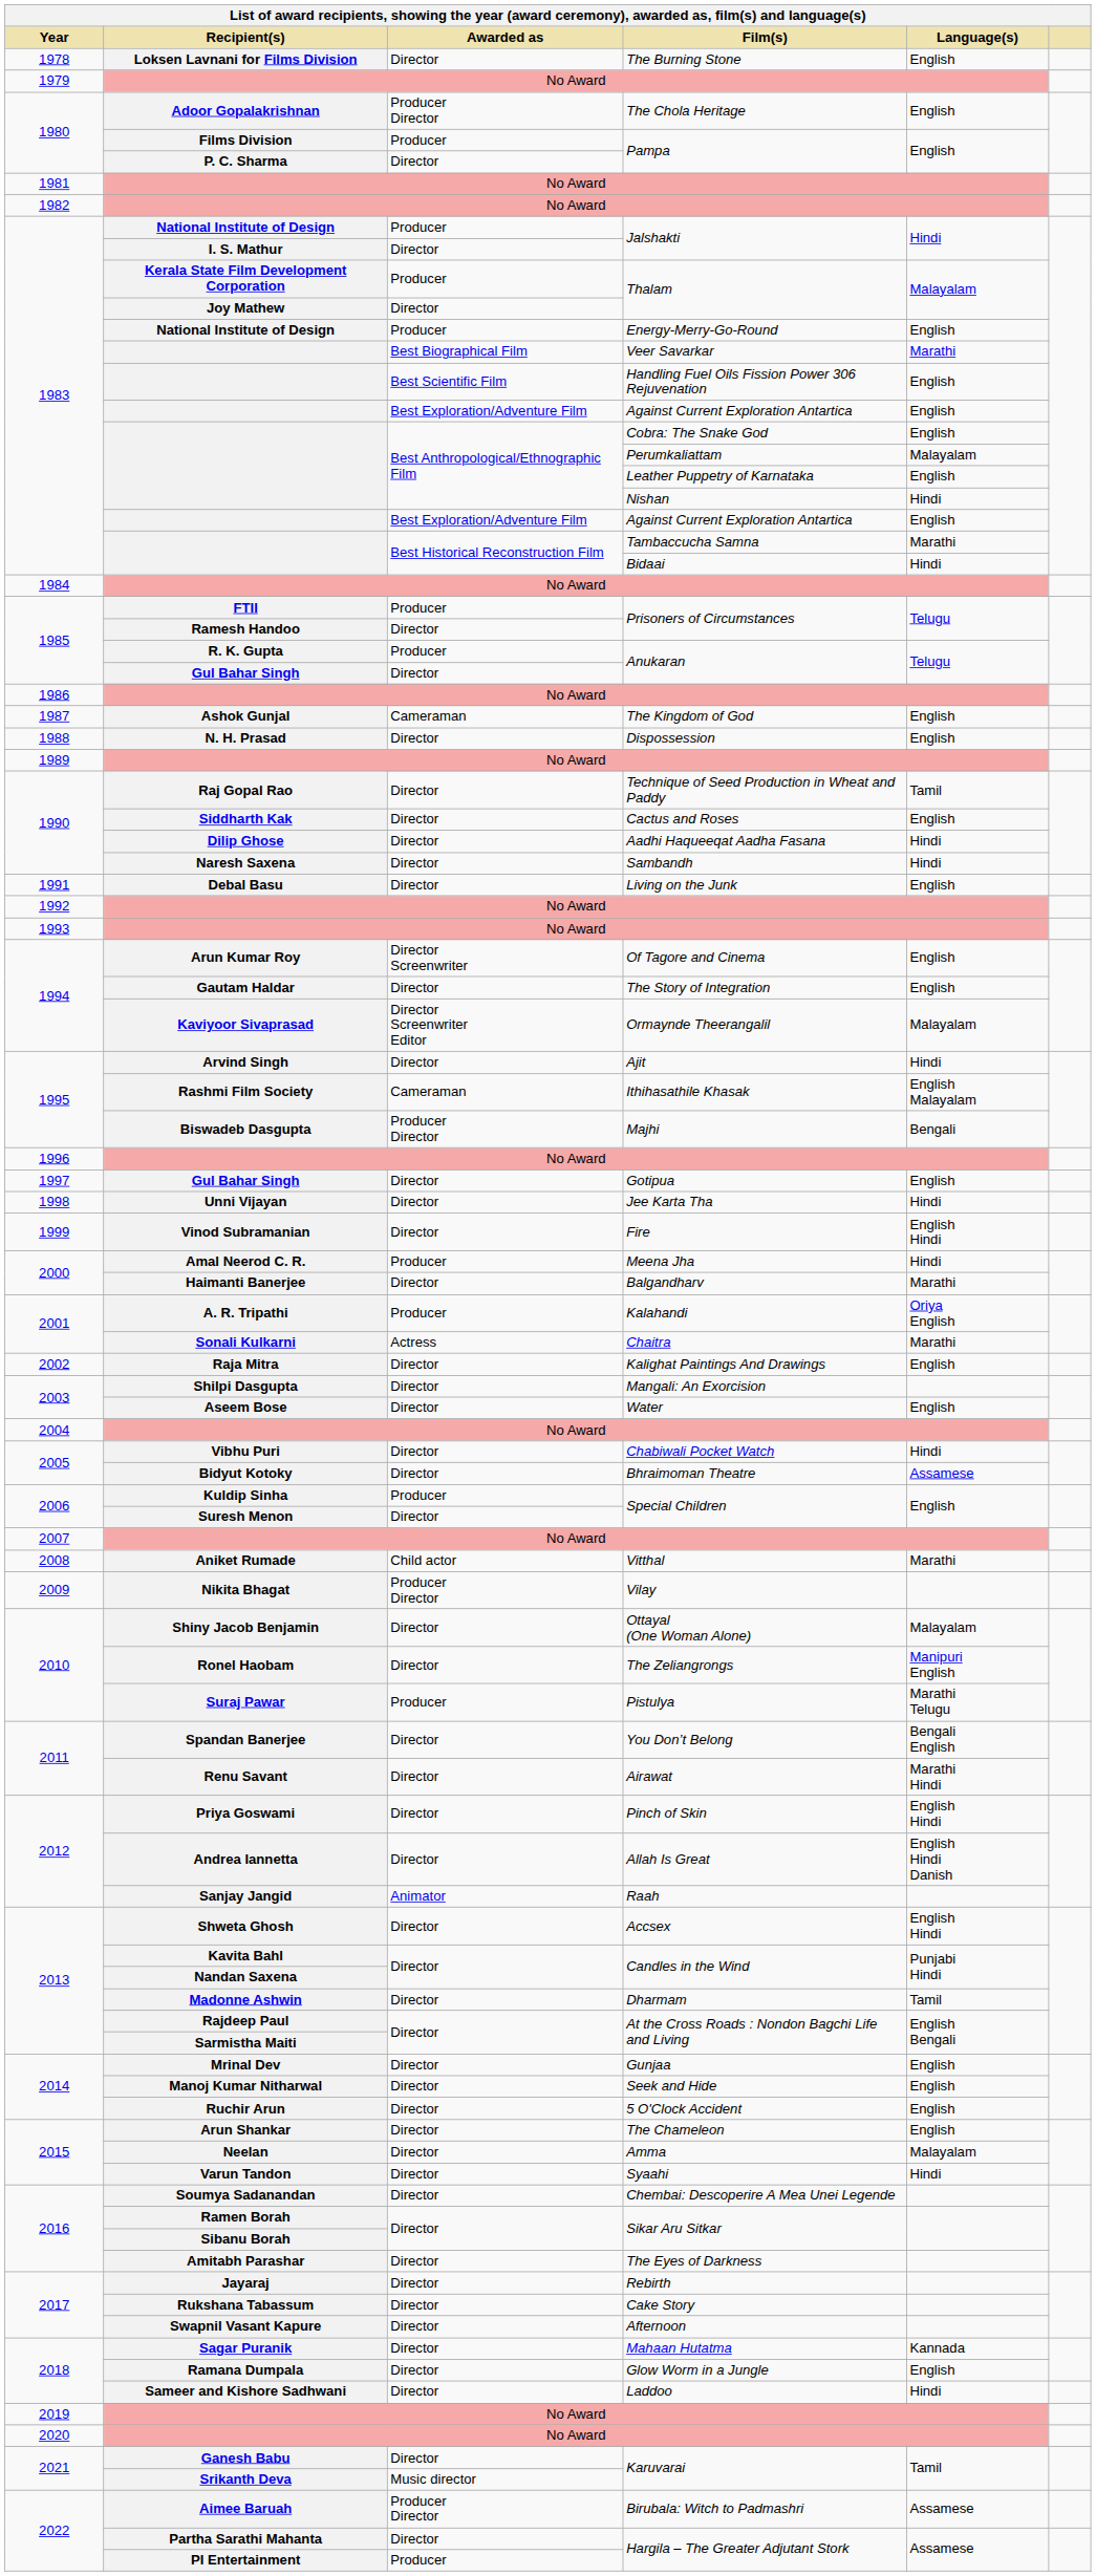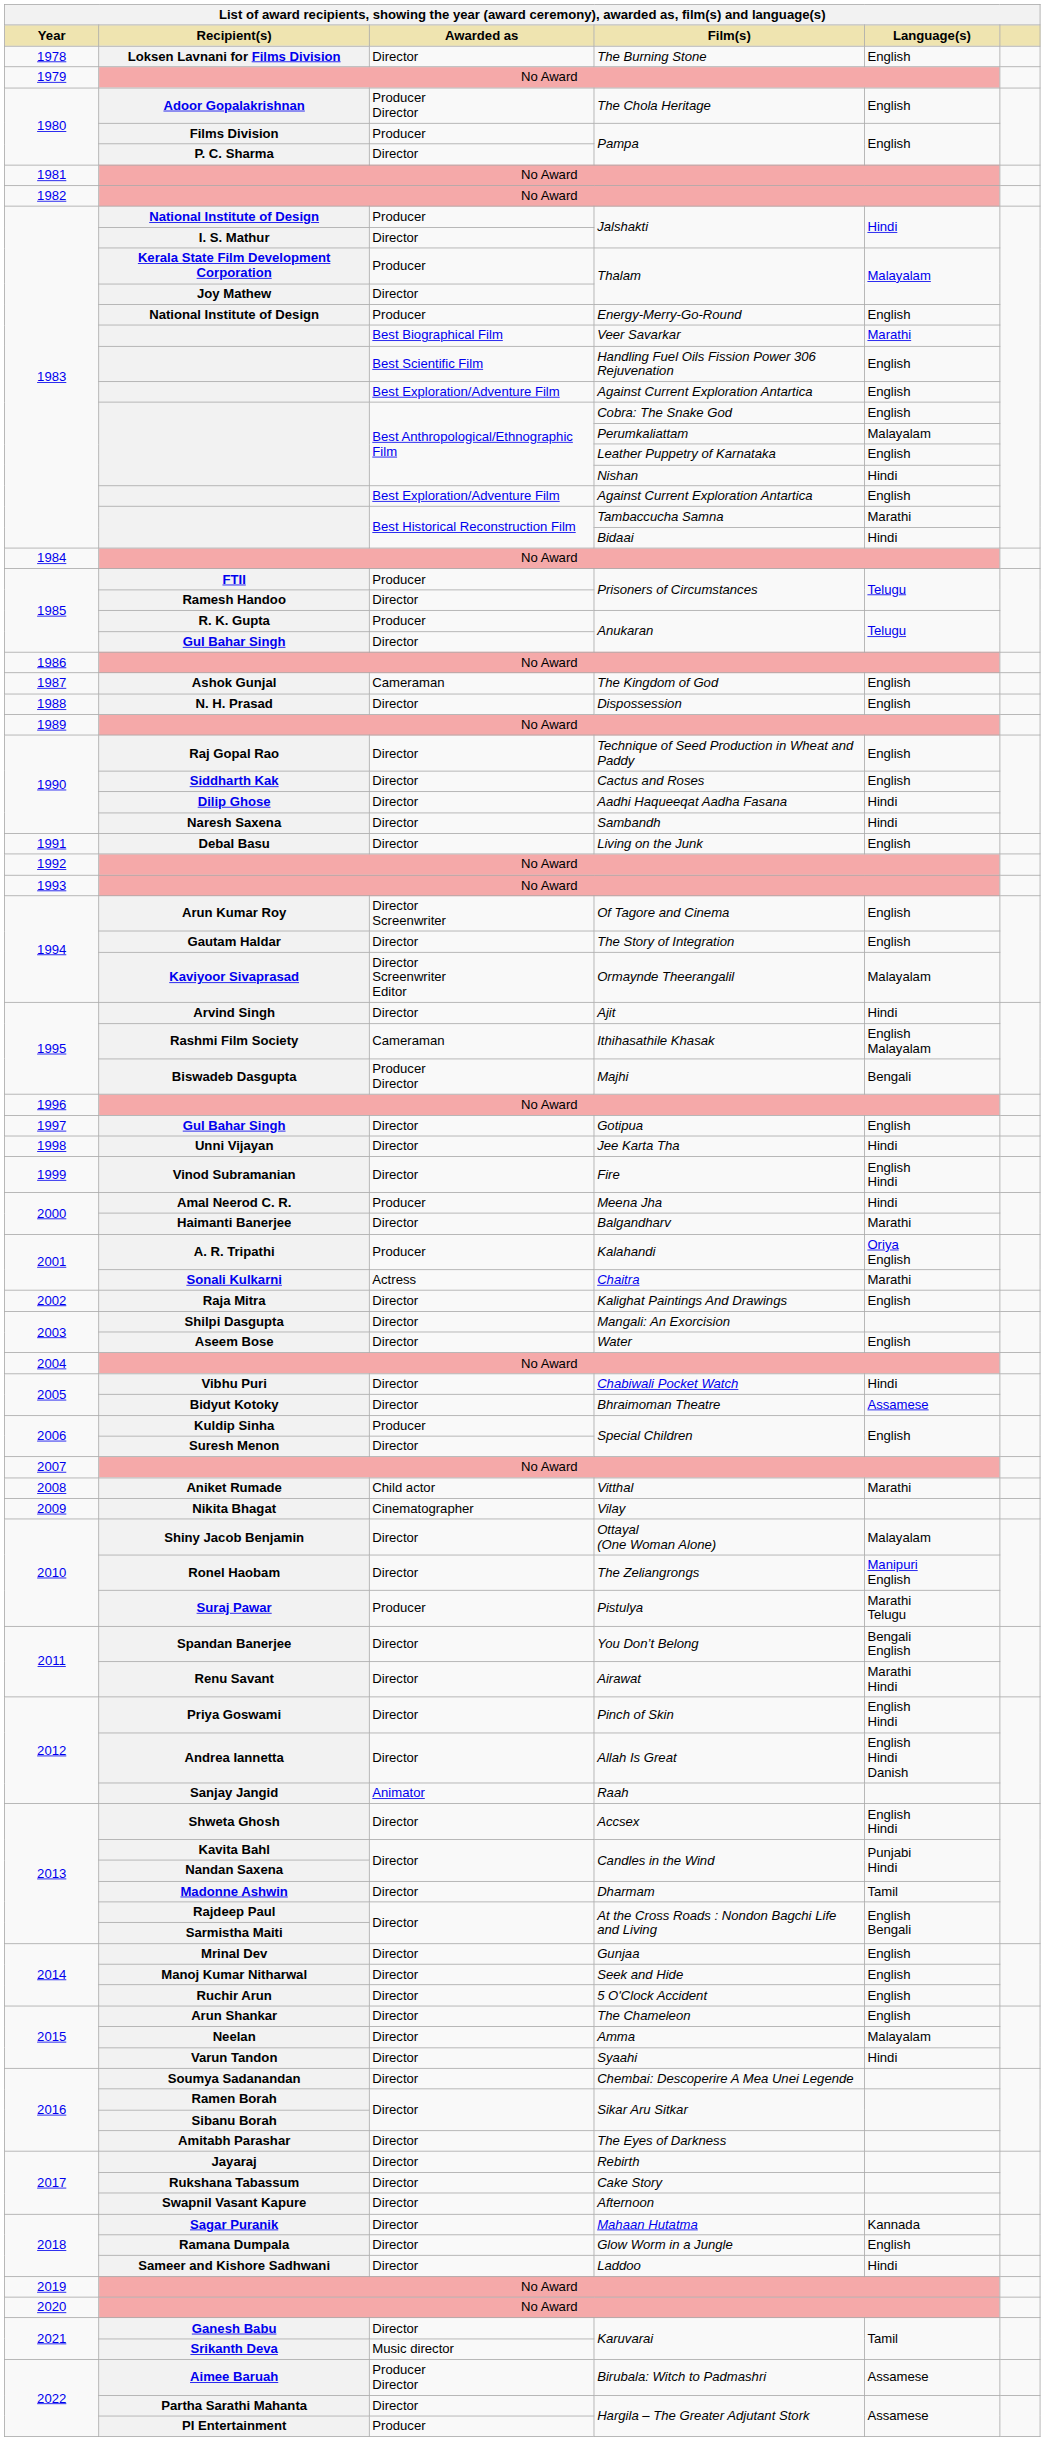Technique of Seed Production in Wheat and Paddy | Language(s): Tamil -> English
Vilay | Awarded as: Producer Director -> Cinematographer
